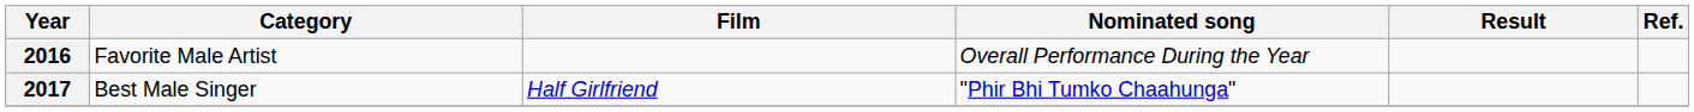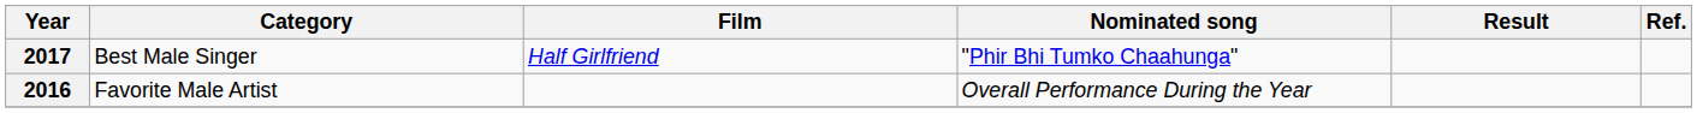rows swapped: 2016 <-> 2017
